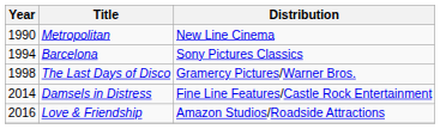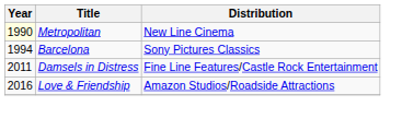Metropolitan | Year: no background -> lightyellow background
- row: 1998 | The Last Days of Disco | Gramercy Pictures/Warner Bros.
Damsels in Distress | Year: 2014 -> 2011
